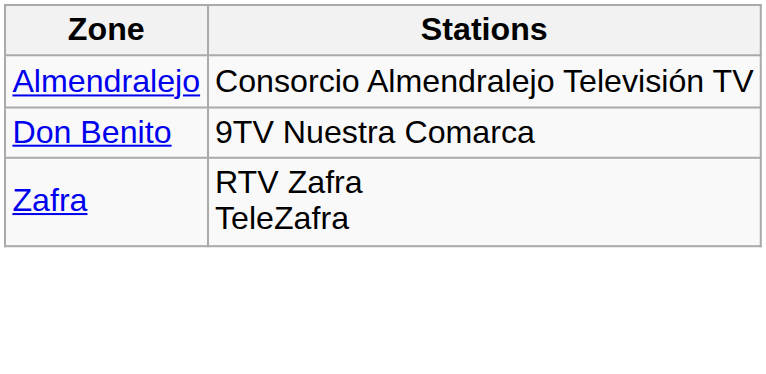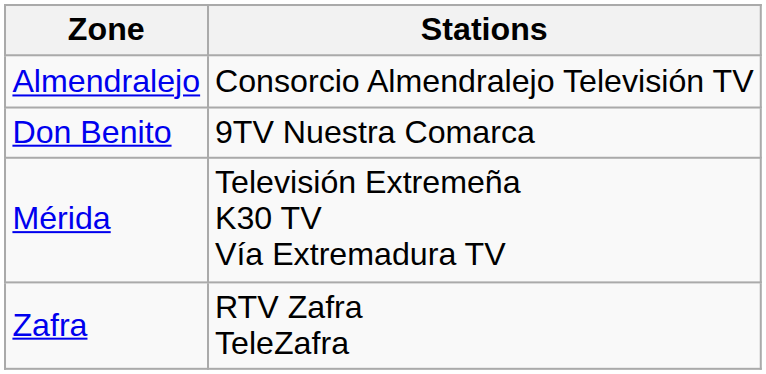+ row: Mérida | Televisión Extremeña K30 TV Vía Extremadura TV
